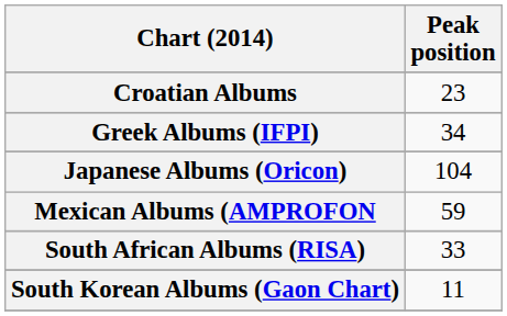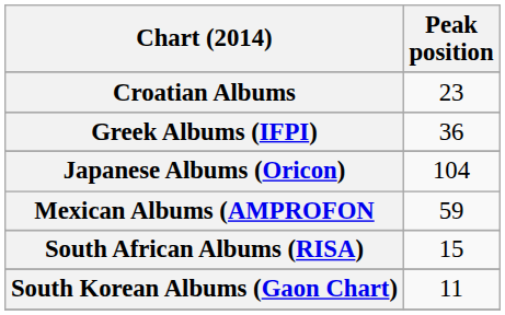Greek Albums (IFPI) | Peak position: 34 -> 36
South African Albums (RISA) | Peak position: 33 -> 15
